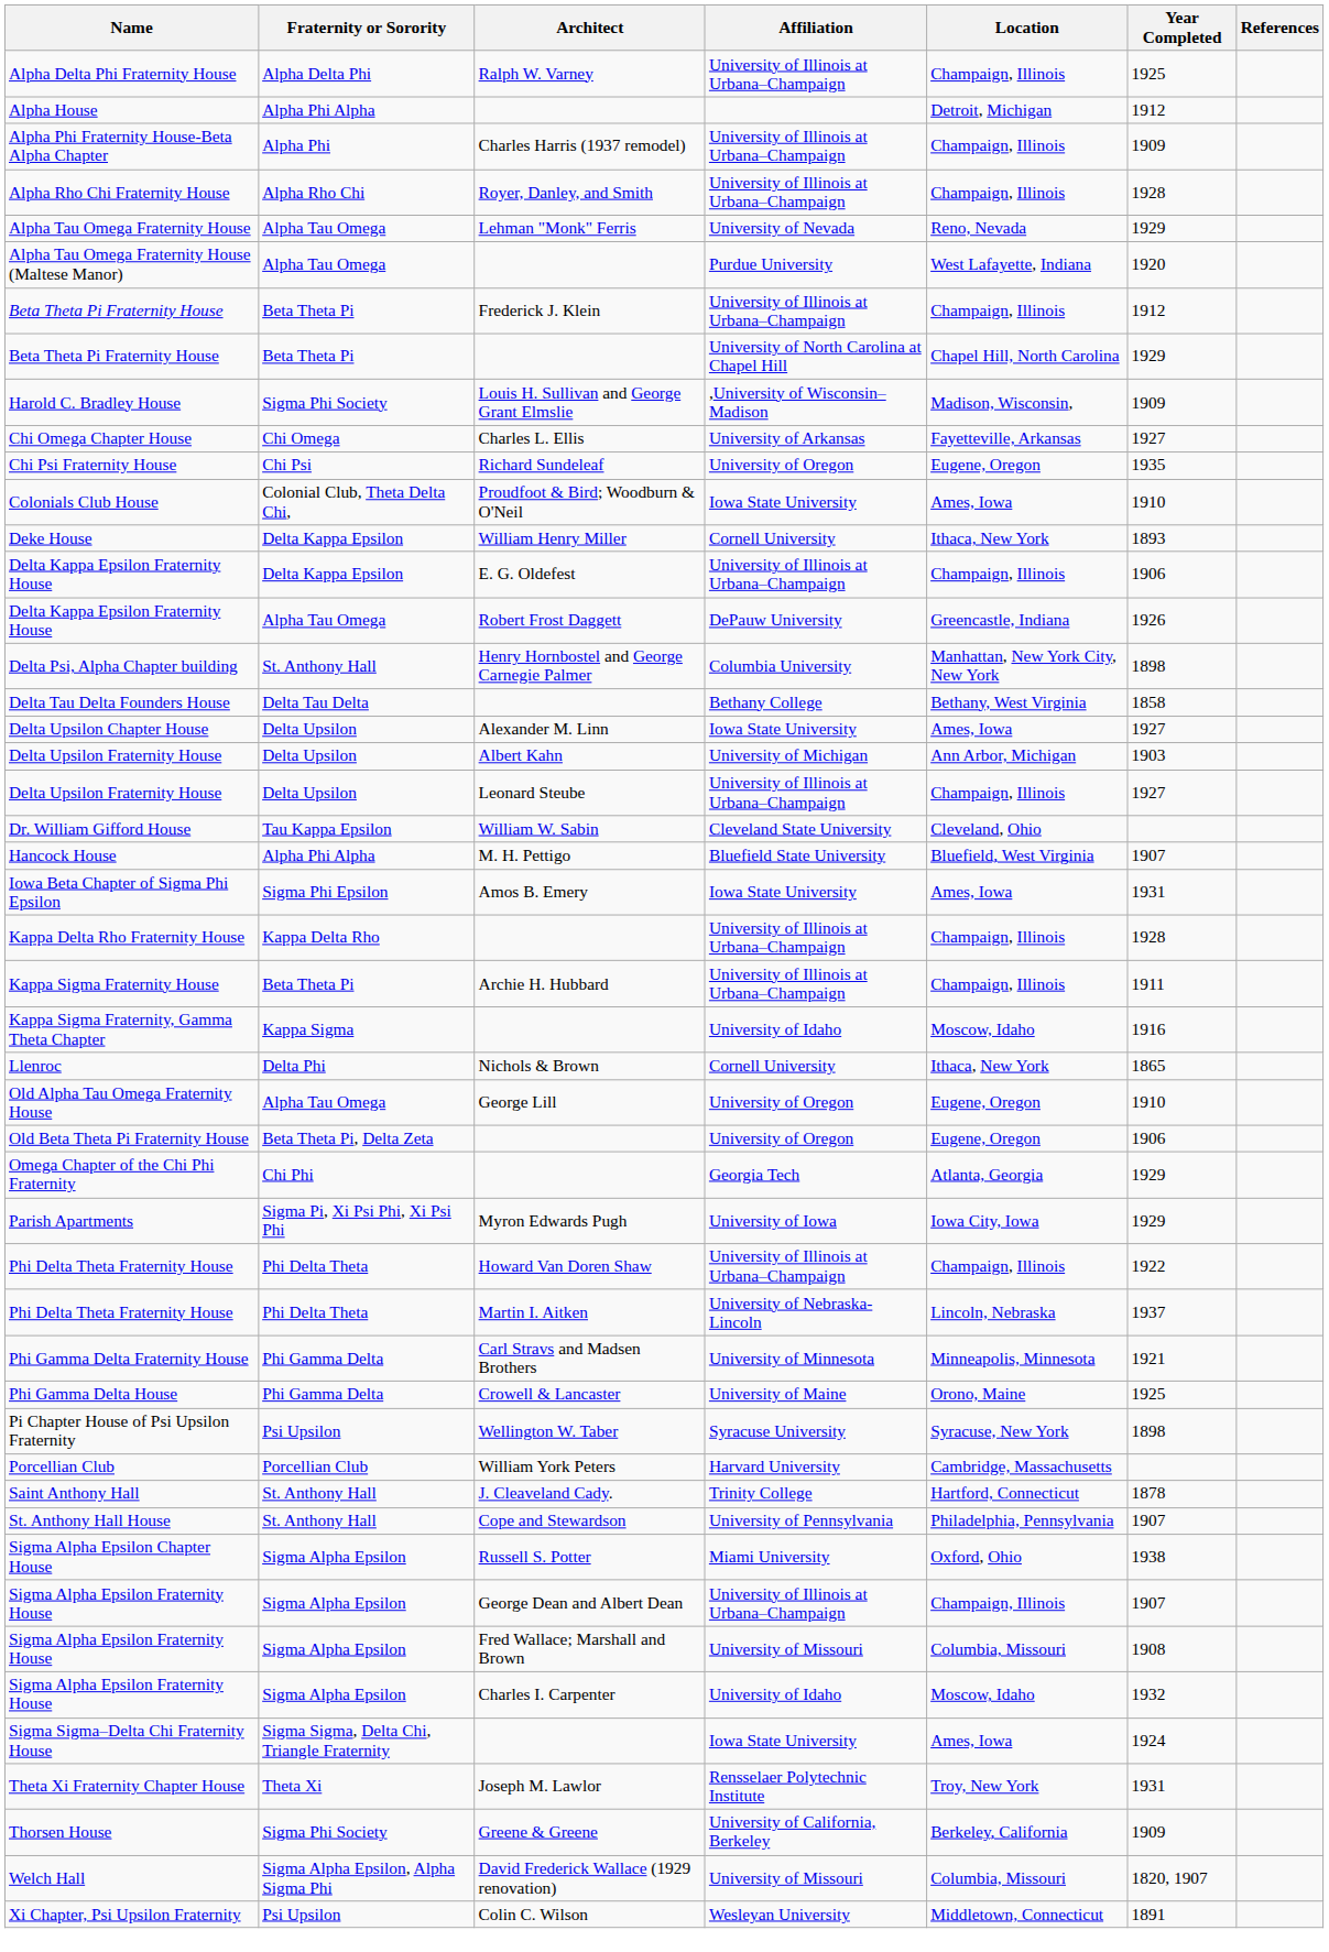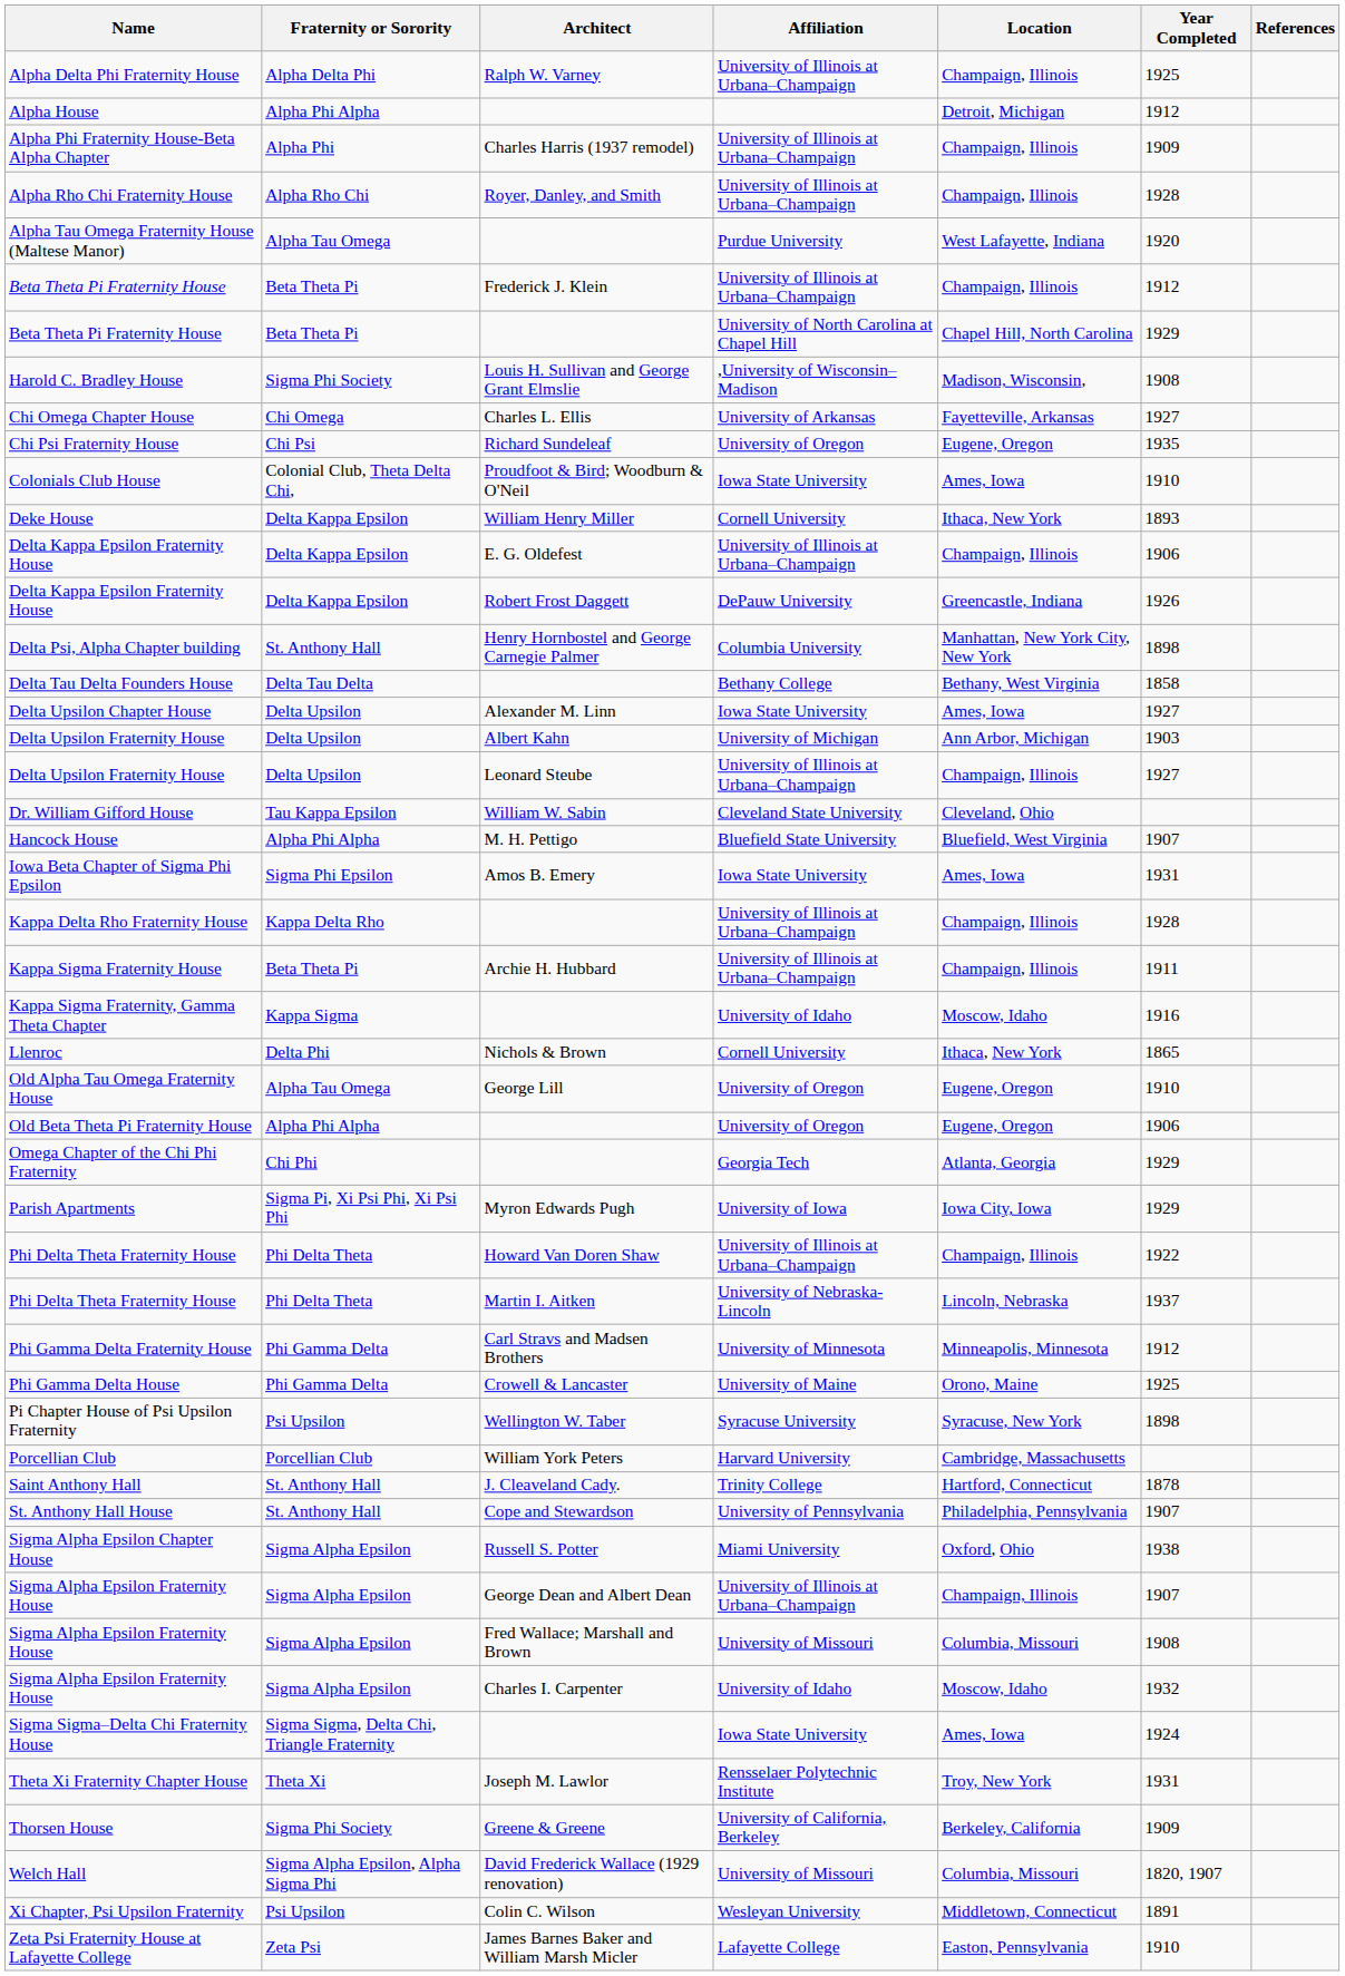- row: Alpha Tau Omega Fraternity House | Alpha Tau Omega | Lehman "Monk" Ferris | University of Nevada | Reno, Nevada | 1929
Harold C. Bradley House | Year Completed: 1909 -> 1908
Delta Kappa Epsilon Fraternity House / Robert Frost Daggett | Fraternity or Sorority: Alpha Tau Omega -> Delta Kappa Epsilon
Old Beta Theta Pi Fraternity House | Fraternity or Sorority: Beta Theta Pi, Delta Zeta -> Alpha Phi Alpha
Phi Gamma Delta Fraternity House | Year Completed: 1921 -> 1912
+ row: Zeta Psi Fraternity House at Lafayette College | Zeta Psi | James Barnes Baker and William Marsh Micler | Lafayette College | Easton, Pennsylvania | 1910
